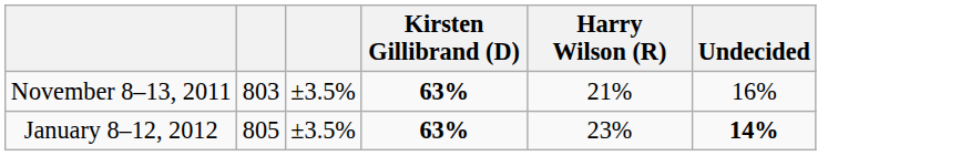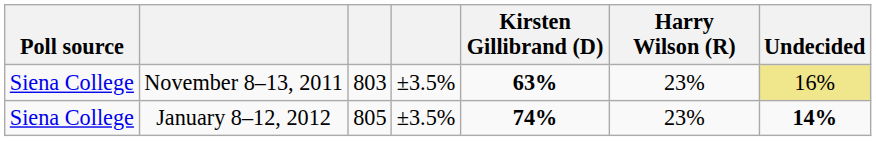+ column: Poll source | Siena College | Siena College
November 8–13, 2011 | Harry Wilson (R): 21% -> 23%
November 8–13, 2011 | Undecided: no background -> khaki background
January 8–12, 2012 | Kirsten Gillibrand (D): 63% -> 74%
